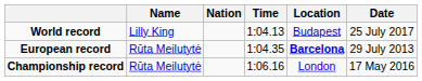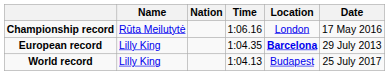rows swapped: World record <-> Championship record
European record | Name: Rūta Meilutytė -> Lilly King
